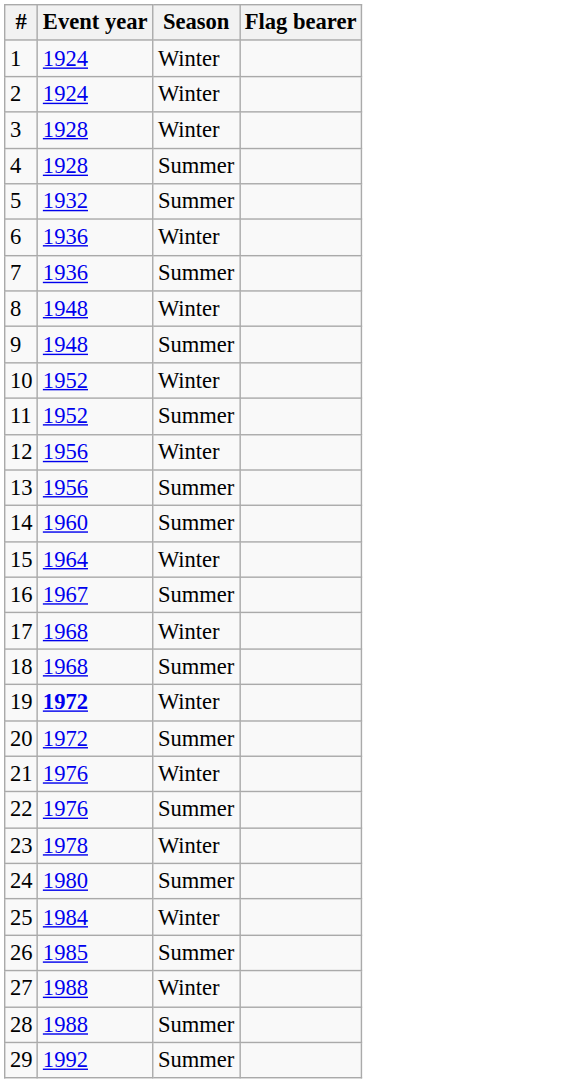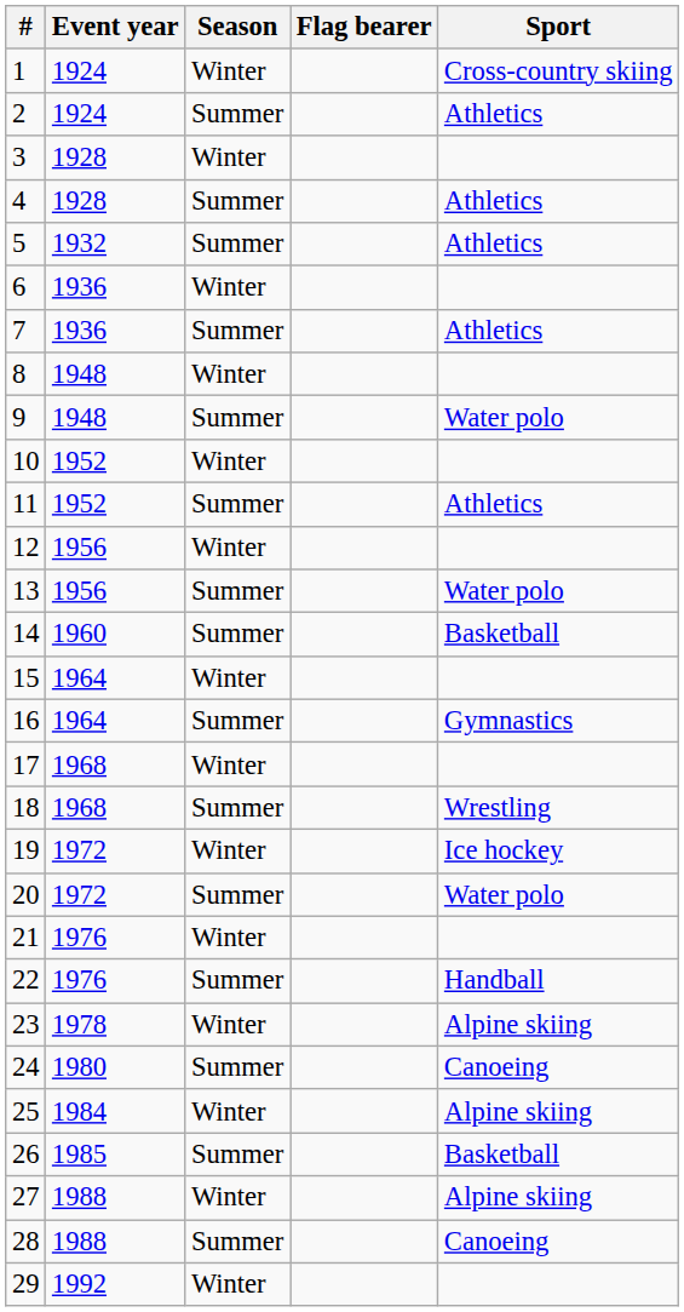+ column: Sport | Cross-country skiing | Athletics | Athletics | Athletics | Athletics | Water polo | Athletics | Water polo | Basketball | Gymnastics | Wrestling | Ice hockey | Water polo | Handball | Alpine skiing | Canoeing | Alpine skiing | Basketball | Alpine skiing | Canoeing
2 | Season: Winter -> Summer
16 | Event year: 1967 -> 1964
19 | Event year: bold -> normal
29 | Season: Summer -> Winter
